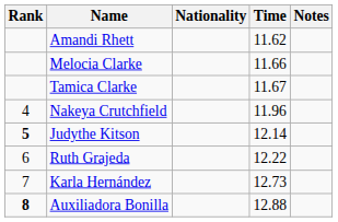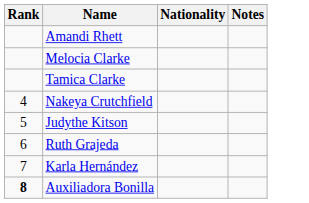- column: Time | 11.62 | 11.66 | 11.67 | 11.96 | 12.14 | 12.22 | 12.73 | 12.88
Judythe Kitson | Rank: bold -> normal
